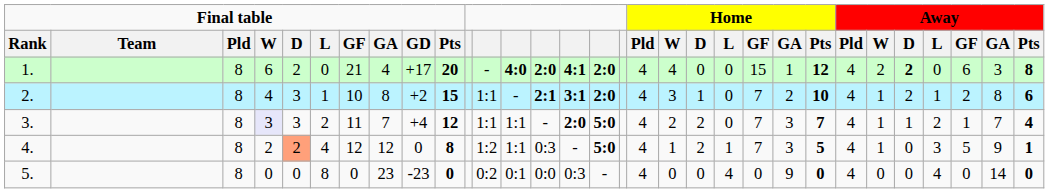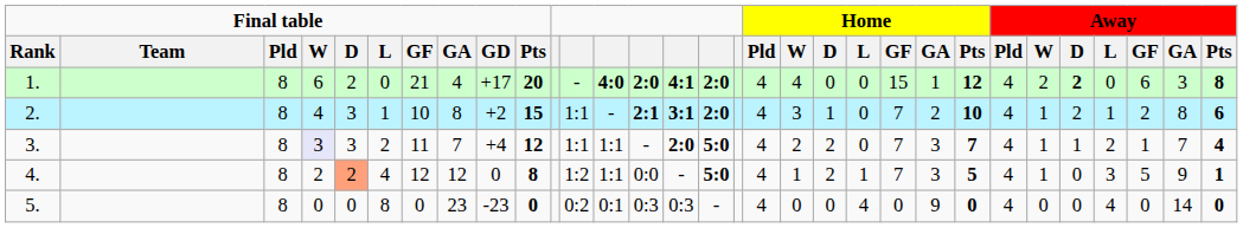4. | column 14: 0:3 -> 0:0
5. | column 14: 0:0 -> 0:3
